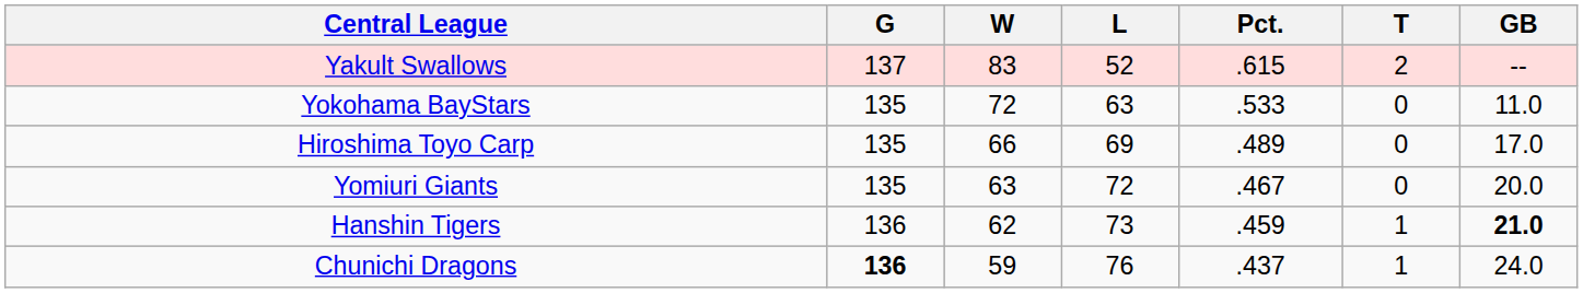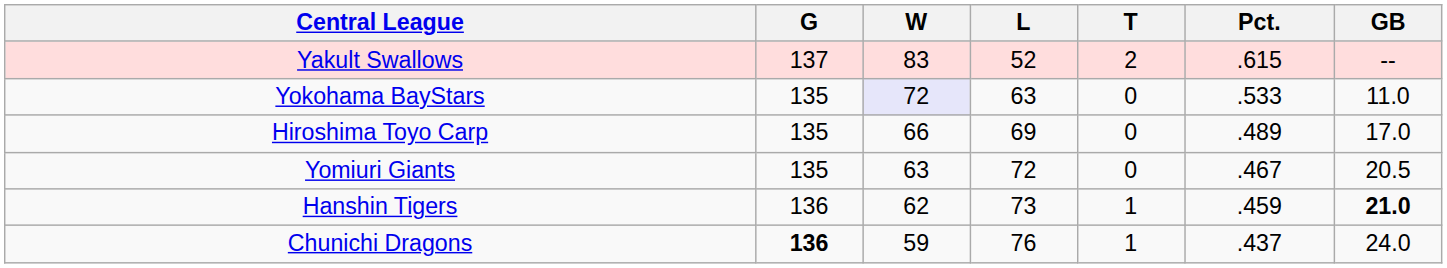columns swapped: T <-> Pct.
Yokohama BayStars | W: no background -> lavender background
Yomiuri Giants | GB: 20.0 -> 20.5
